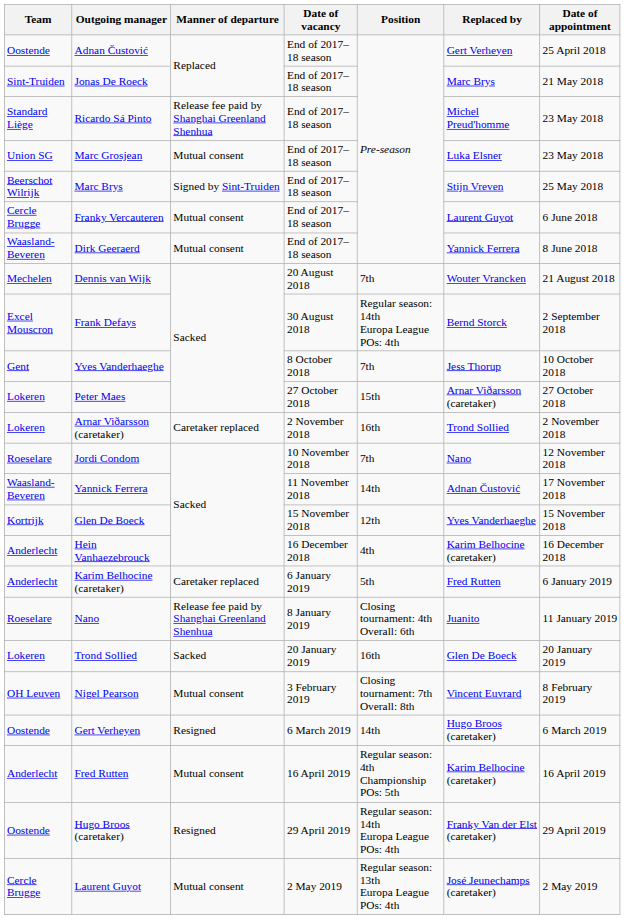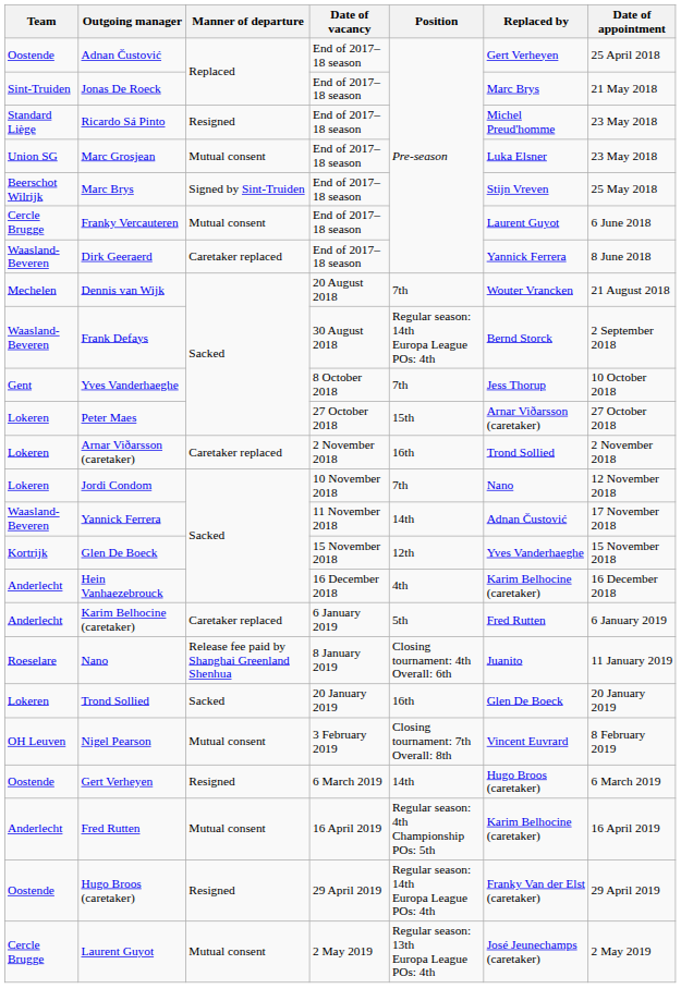Ricardo Sá Pinto | Manner of departure: Release fee paid by Shanghai Greenland Shenhua -> Resigned
Dirk Geeraerd | Manner of departure: Mutual consent -> Caretaker replaced
Frank Defays | Team: Excel Mouscron -> Waasland-Beveren
Jordi Condom | Team: Roeselare -> Lokeren
